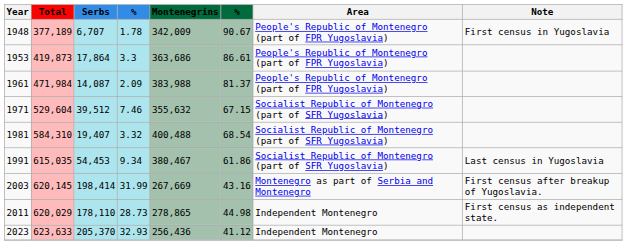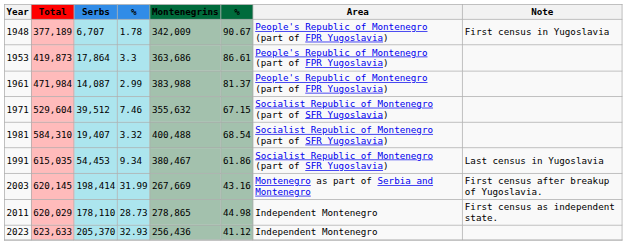1961 | column 4: 2.09 -> 2.99
